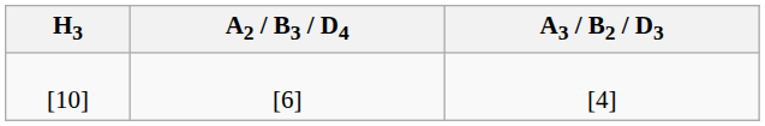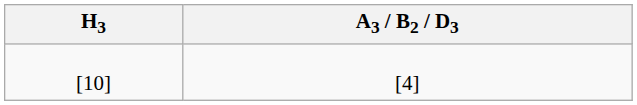- column: A2 / B3 / D4 | [6]
